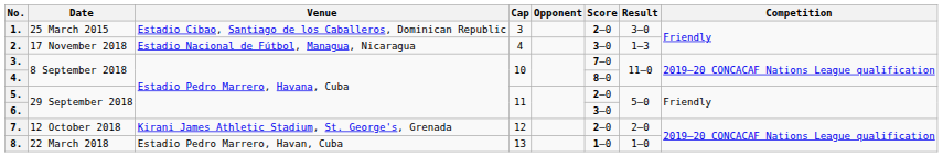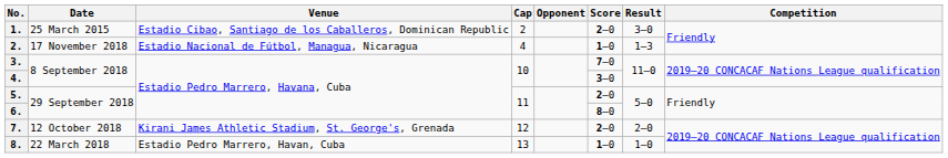1. | Cap: 3 -> 2
2. | Score: 3–0 -> 1–0
4. | Score: 8–0 -> 3–0
6. | Score: 3–0 -> 8–0
